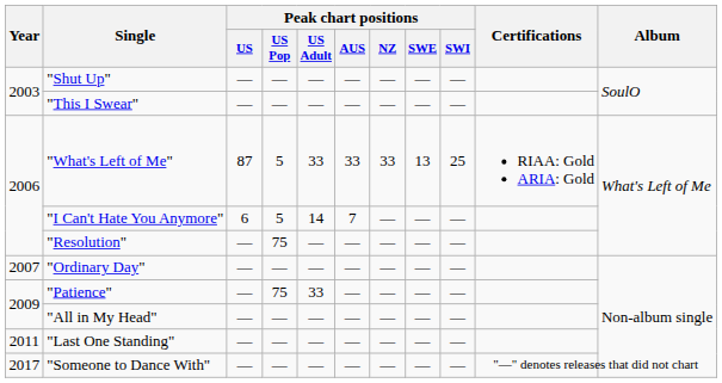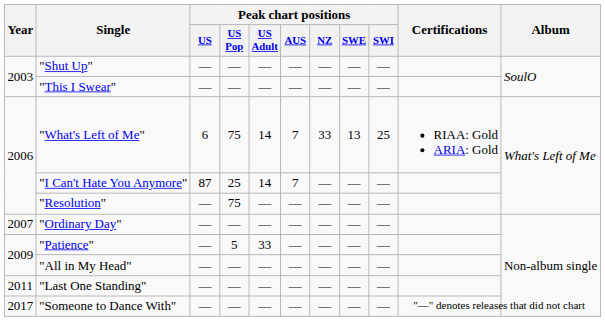"What's Left of Me" | Peak chart positions / US: 87 -> 6
"What's Left of Me" | Peak chart positions / US Pop: 5 -> 75
"What's Left of Me" | Peak chart positions / US Adult: 33 -> 14
"What's Left of Me" | Peak chart positions / AUS: 33 -> 7
"I Can't Hate You Anymore" | Peak chart positions / US: 6 -> 87
"I Can't Hate You Anymore" | Peak chart positions / US Pop: 5 -> 25
"Patience" | Peak chart positions / US Pop: 75 -> 5
